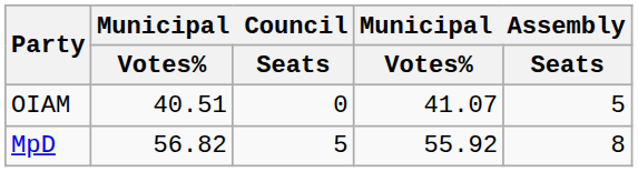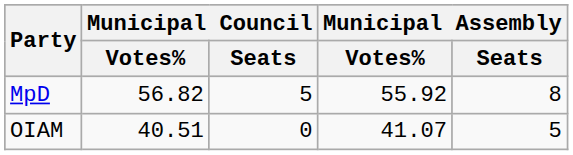rows swapped: MpD <-> OIAM
